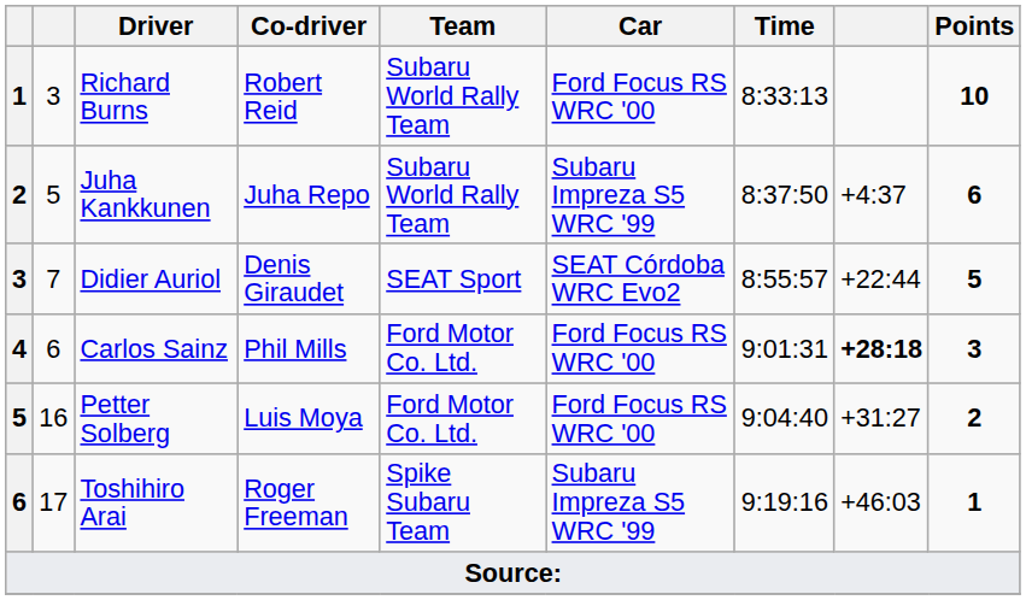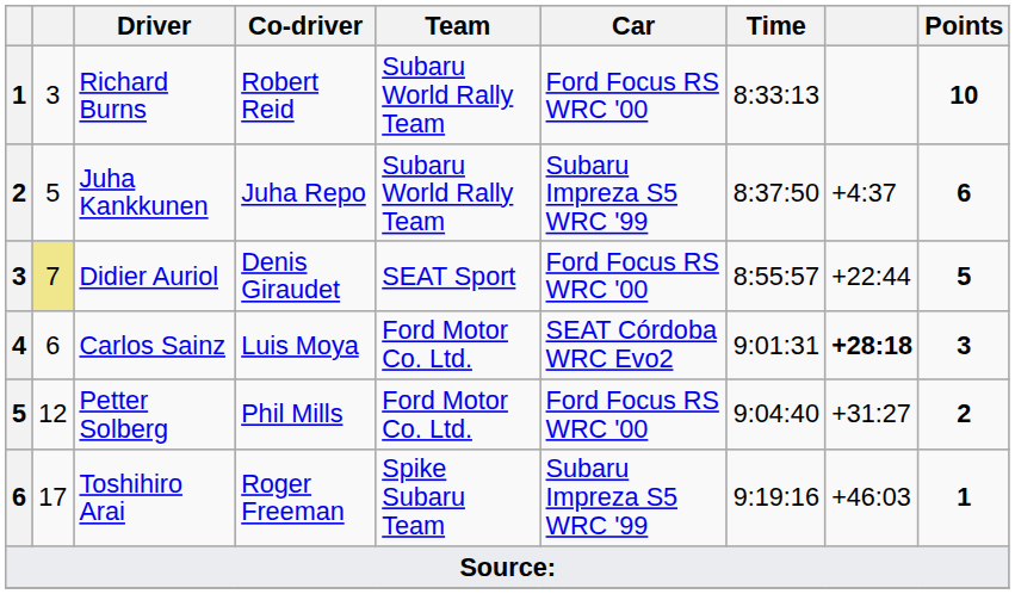Didier Auriol | column 2: no background -> khaki background
Didier Auriol | Car: SEAT Córdoba WRC Evo2 -> Ford Focus RS WRC '00
Carlos Sainz | Co-driver: Phil Mills -> Luis Moya
Carlos Sainz | Car: Ford Focus RS WRC '00 -> SEAT Córdoba WRC Evo2
Petter Solberg | column 2: 16 -> 12
Petter Solberg | Co-driver: Luis Moya -> Phil Mills
